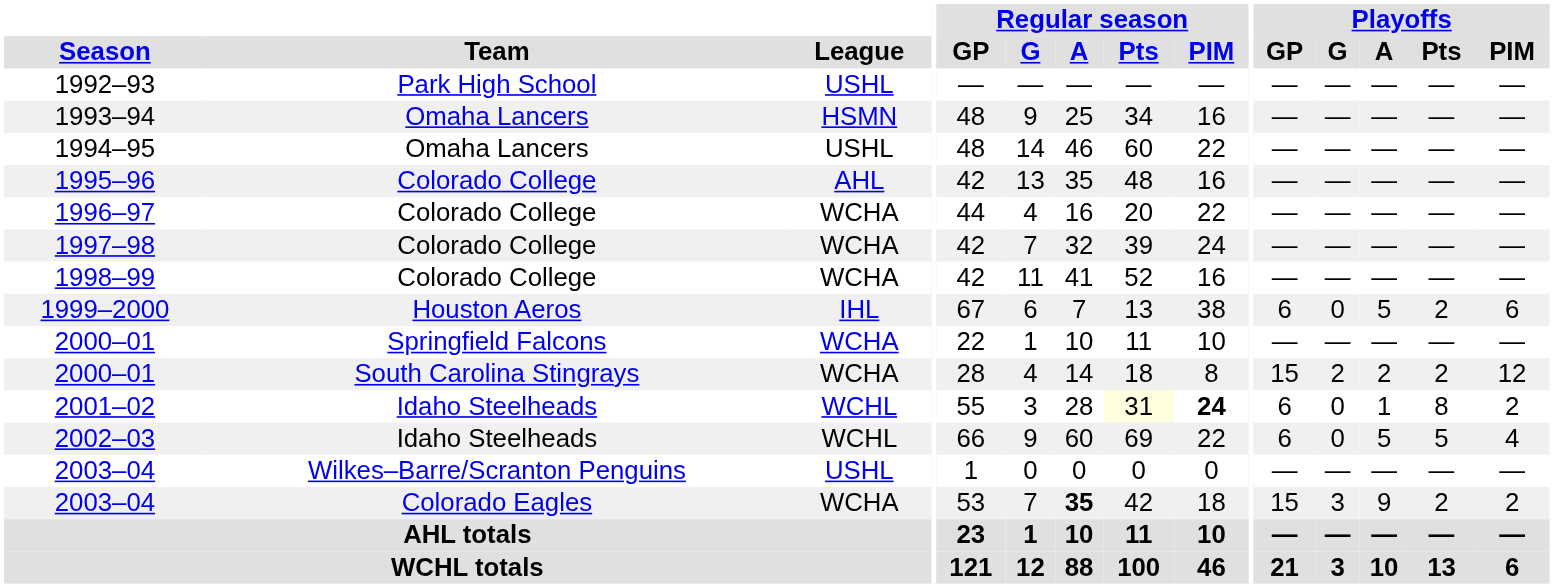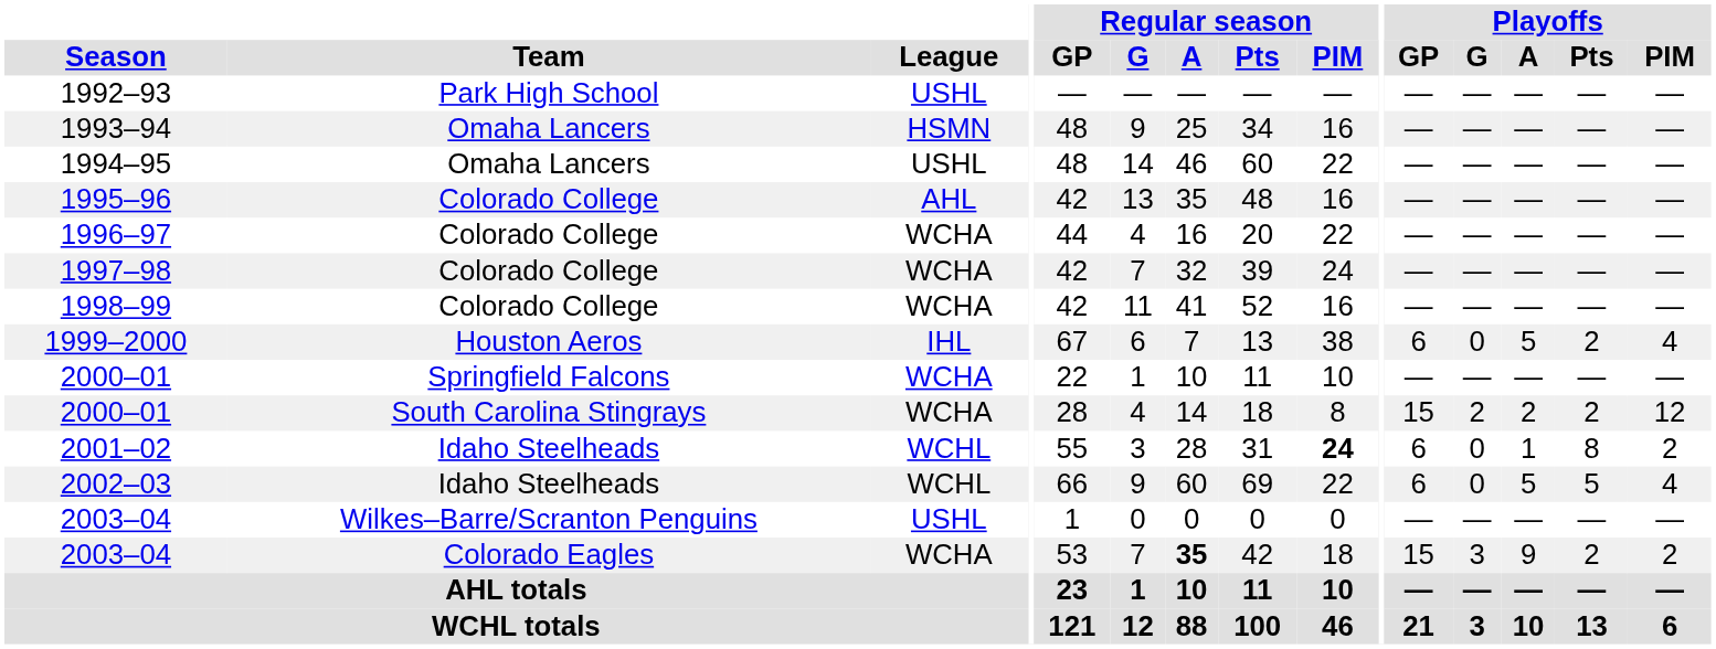1999–2000 | Playoffs / PIM: 6 -> 4
2001–02 | Regular season / Pts: lightyellow background -> no background
